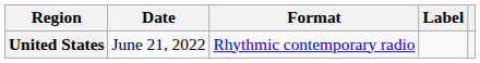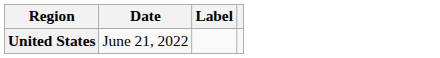- column: Format | Rhythmic contemporary radio
